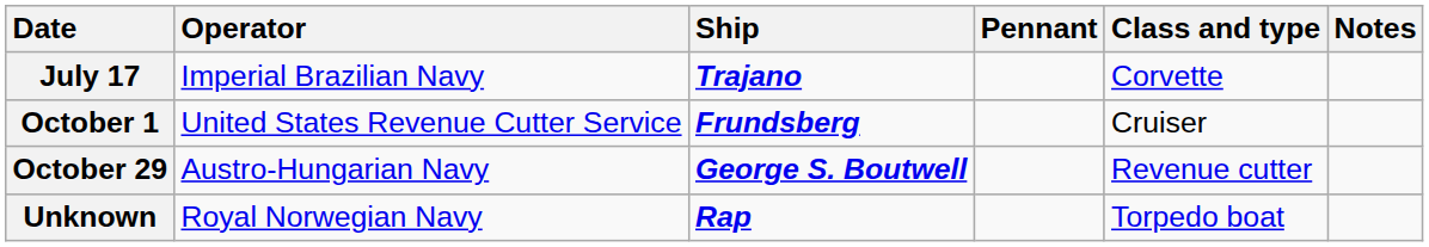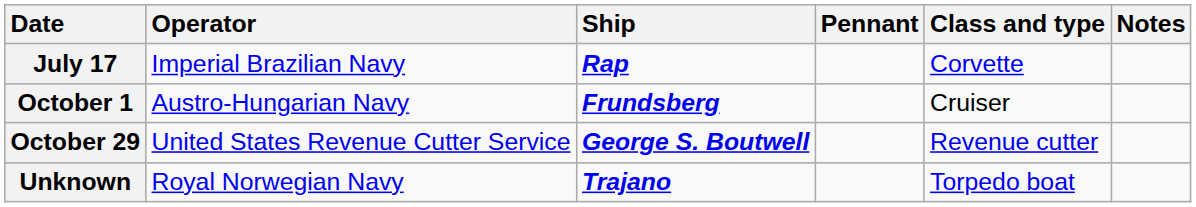July 17 | Ship: Trajano -> Rap
October 1 | Operator: United States Revenue Cutter Service -> Austro-Hungarian Navy
October 29 | Operator: Austro-Hungarian Navy -> United States Revenue Cutter Service
Unknown | Ship: Rap -> Trajano
